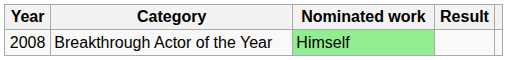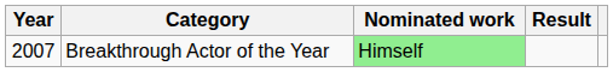Breakthrough Actor of the Year | Year: 2008 -> 2007
